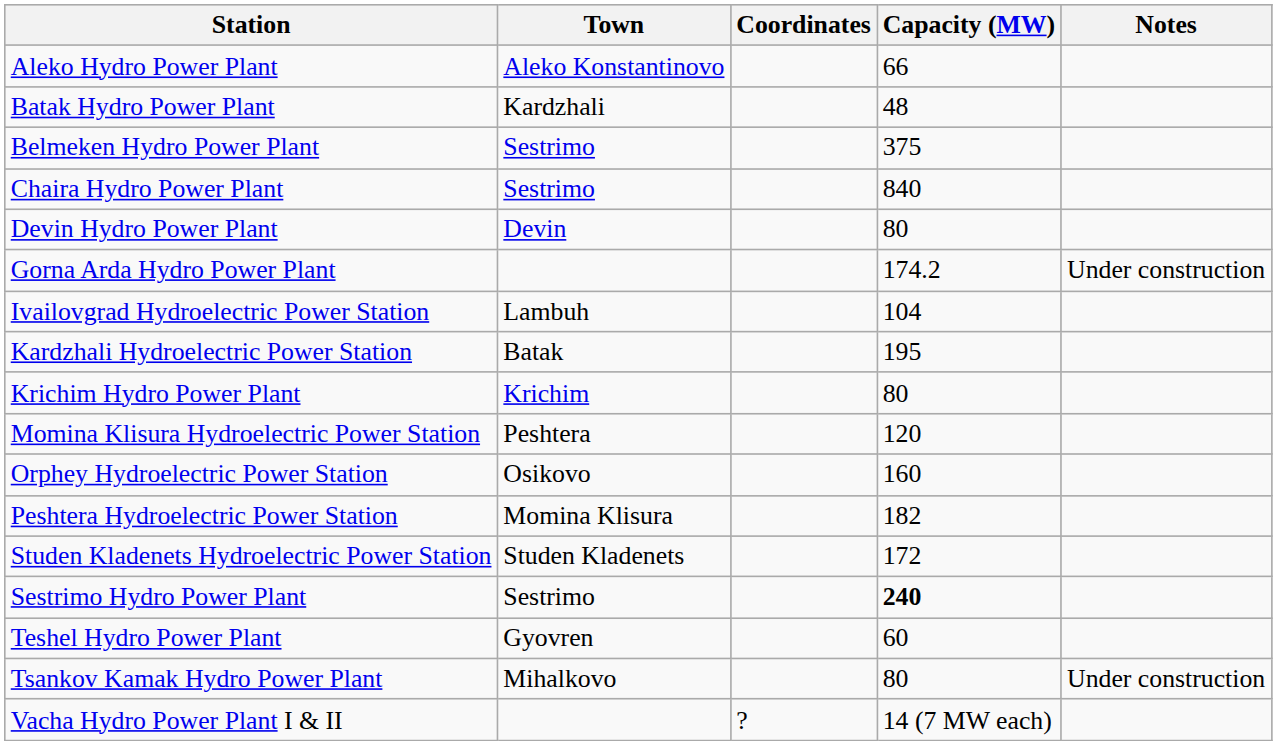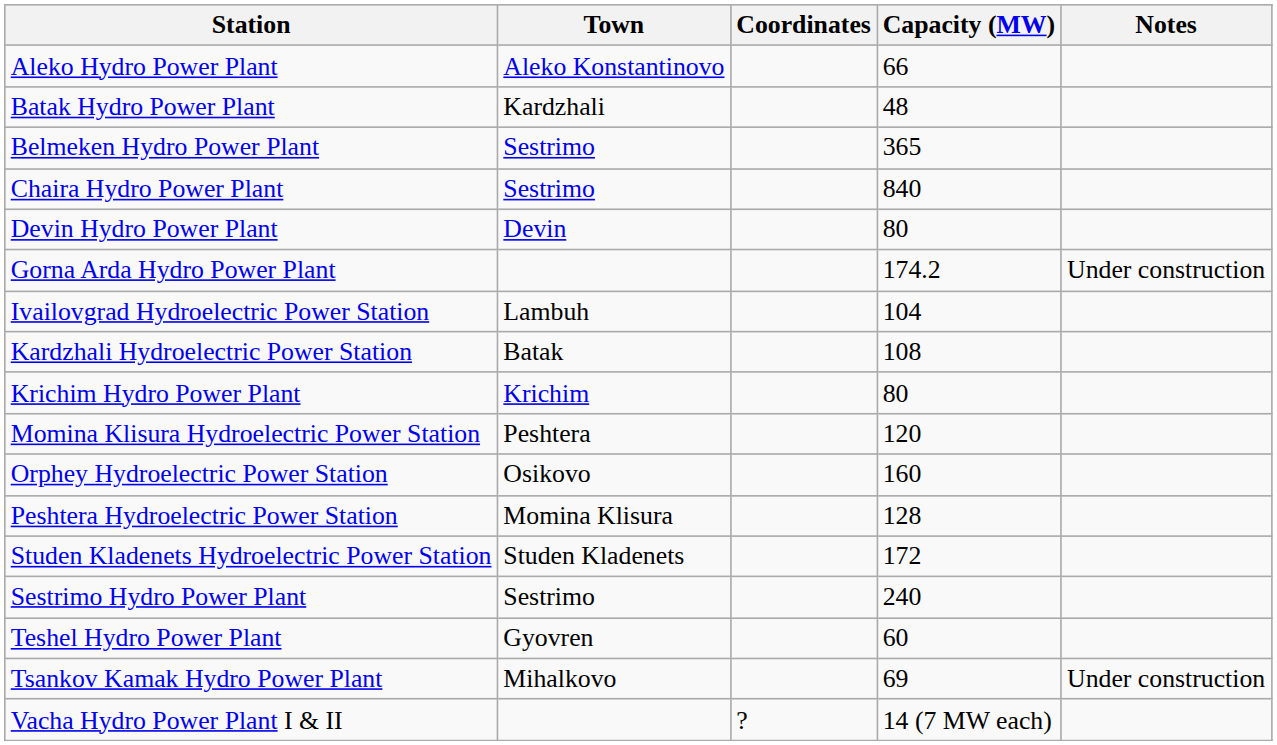Belmeken Hydro Power Plant | Capacity (MW): 375 -> 365
Kardzhali Hydroelectric Power Station | Capacity (MW): 195 -> 108
Peshtera Hydroelectric Power Station | Capacity (MW): 182 -> 128
Sestrimo Hydro Power Plant | Capacity (MW): bold -> normal
Tsankov Kamak Hydro Power Plant | Capacity (MW): 80 -> 69
